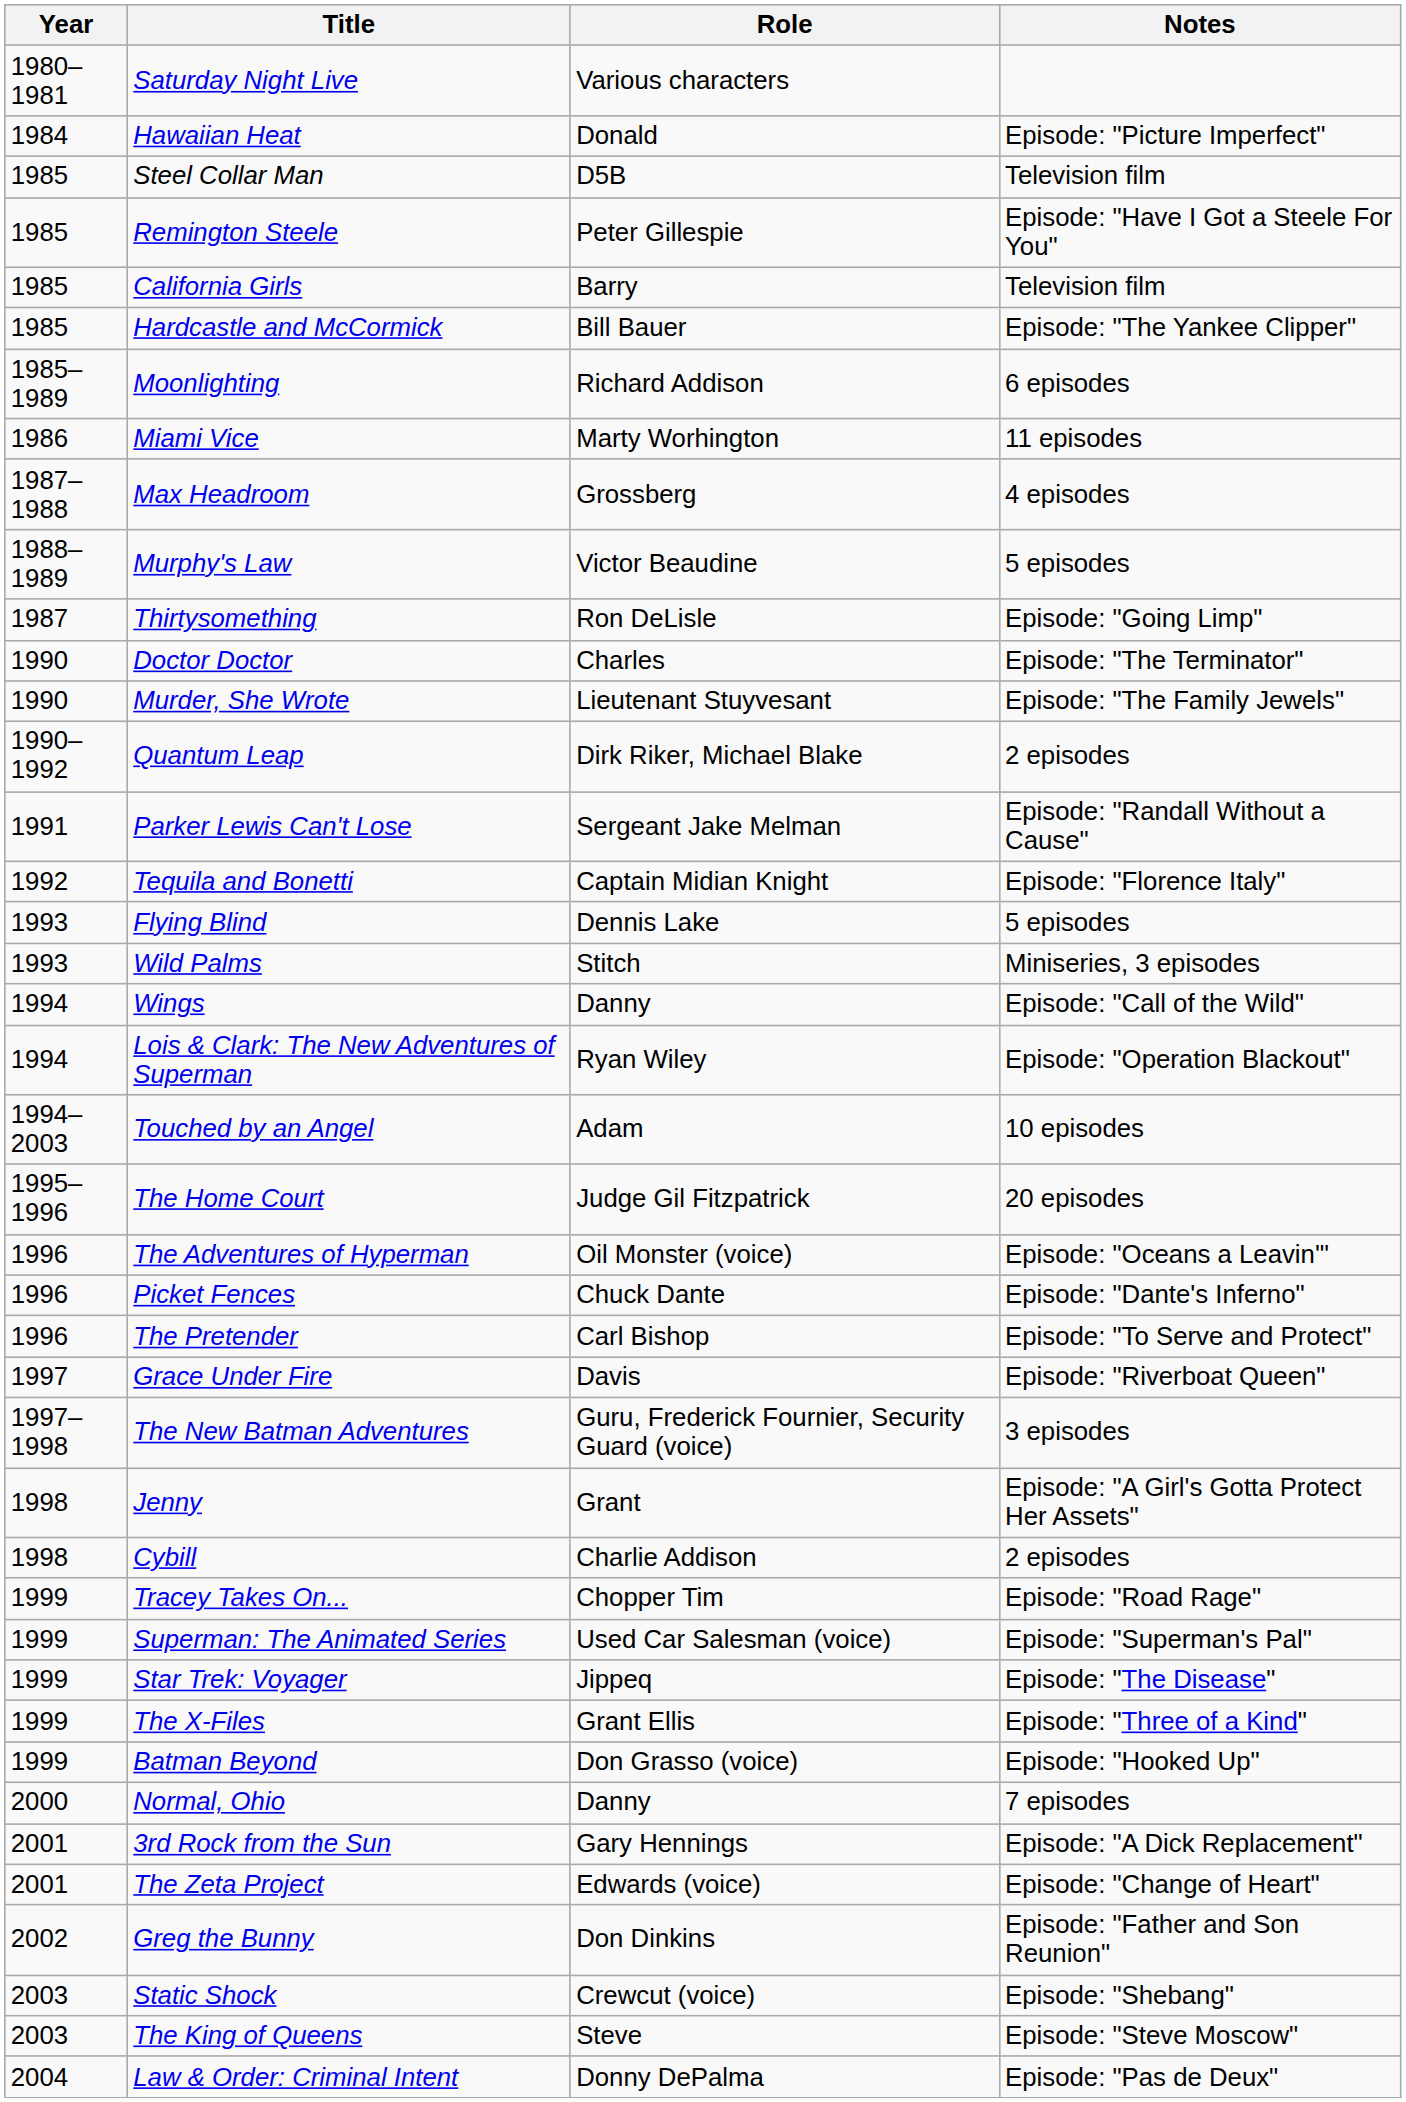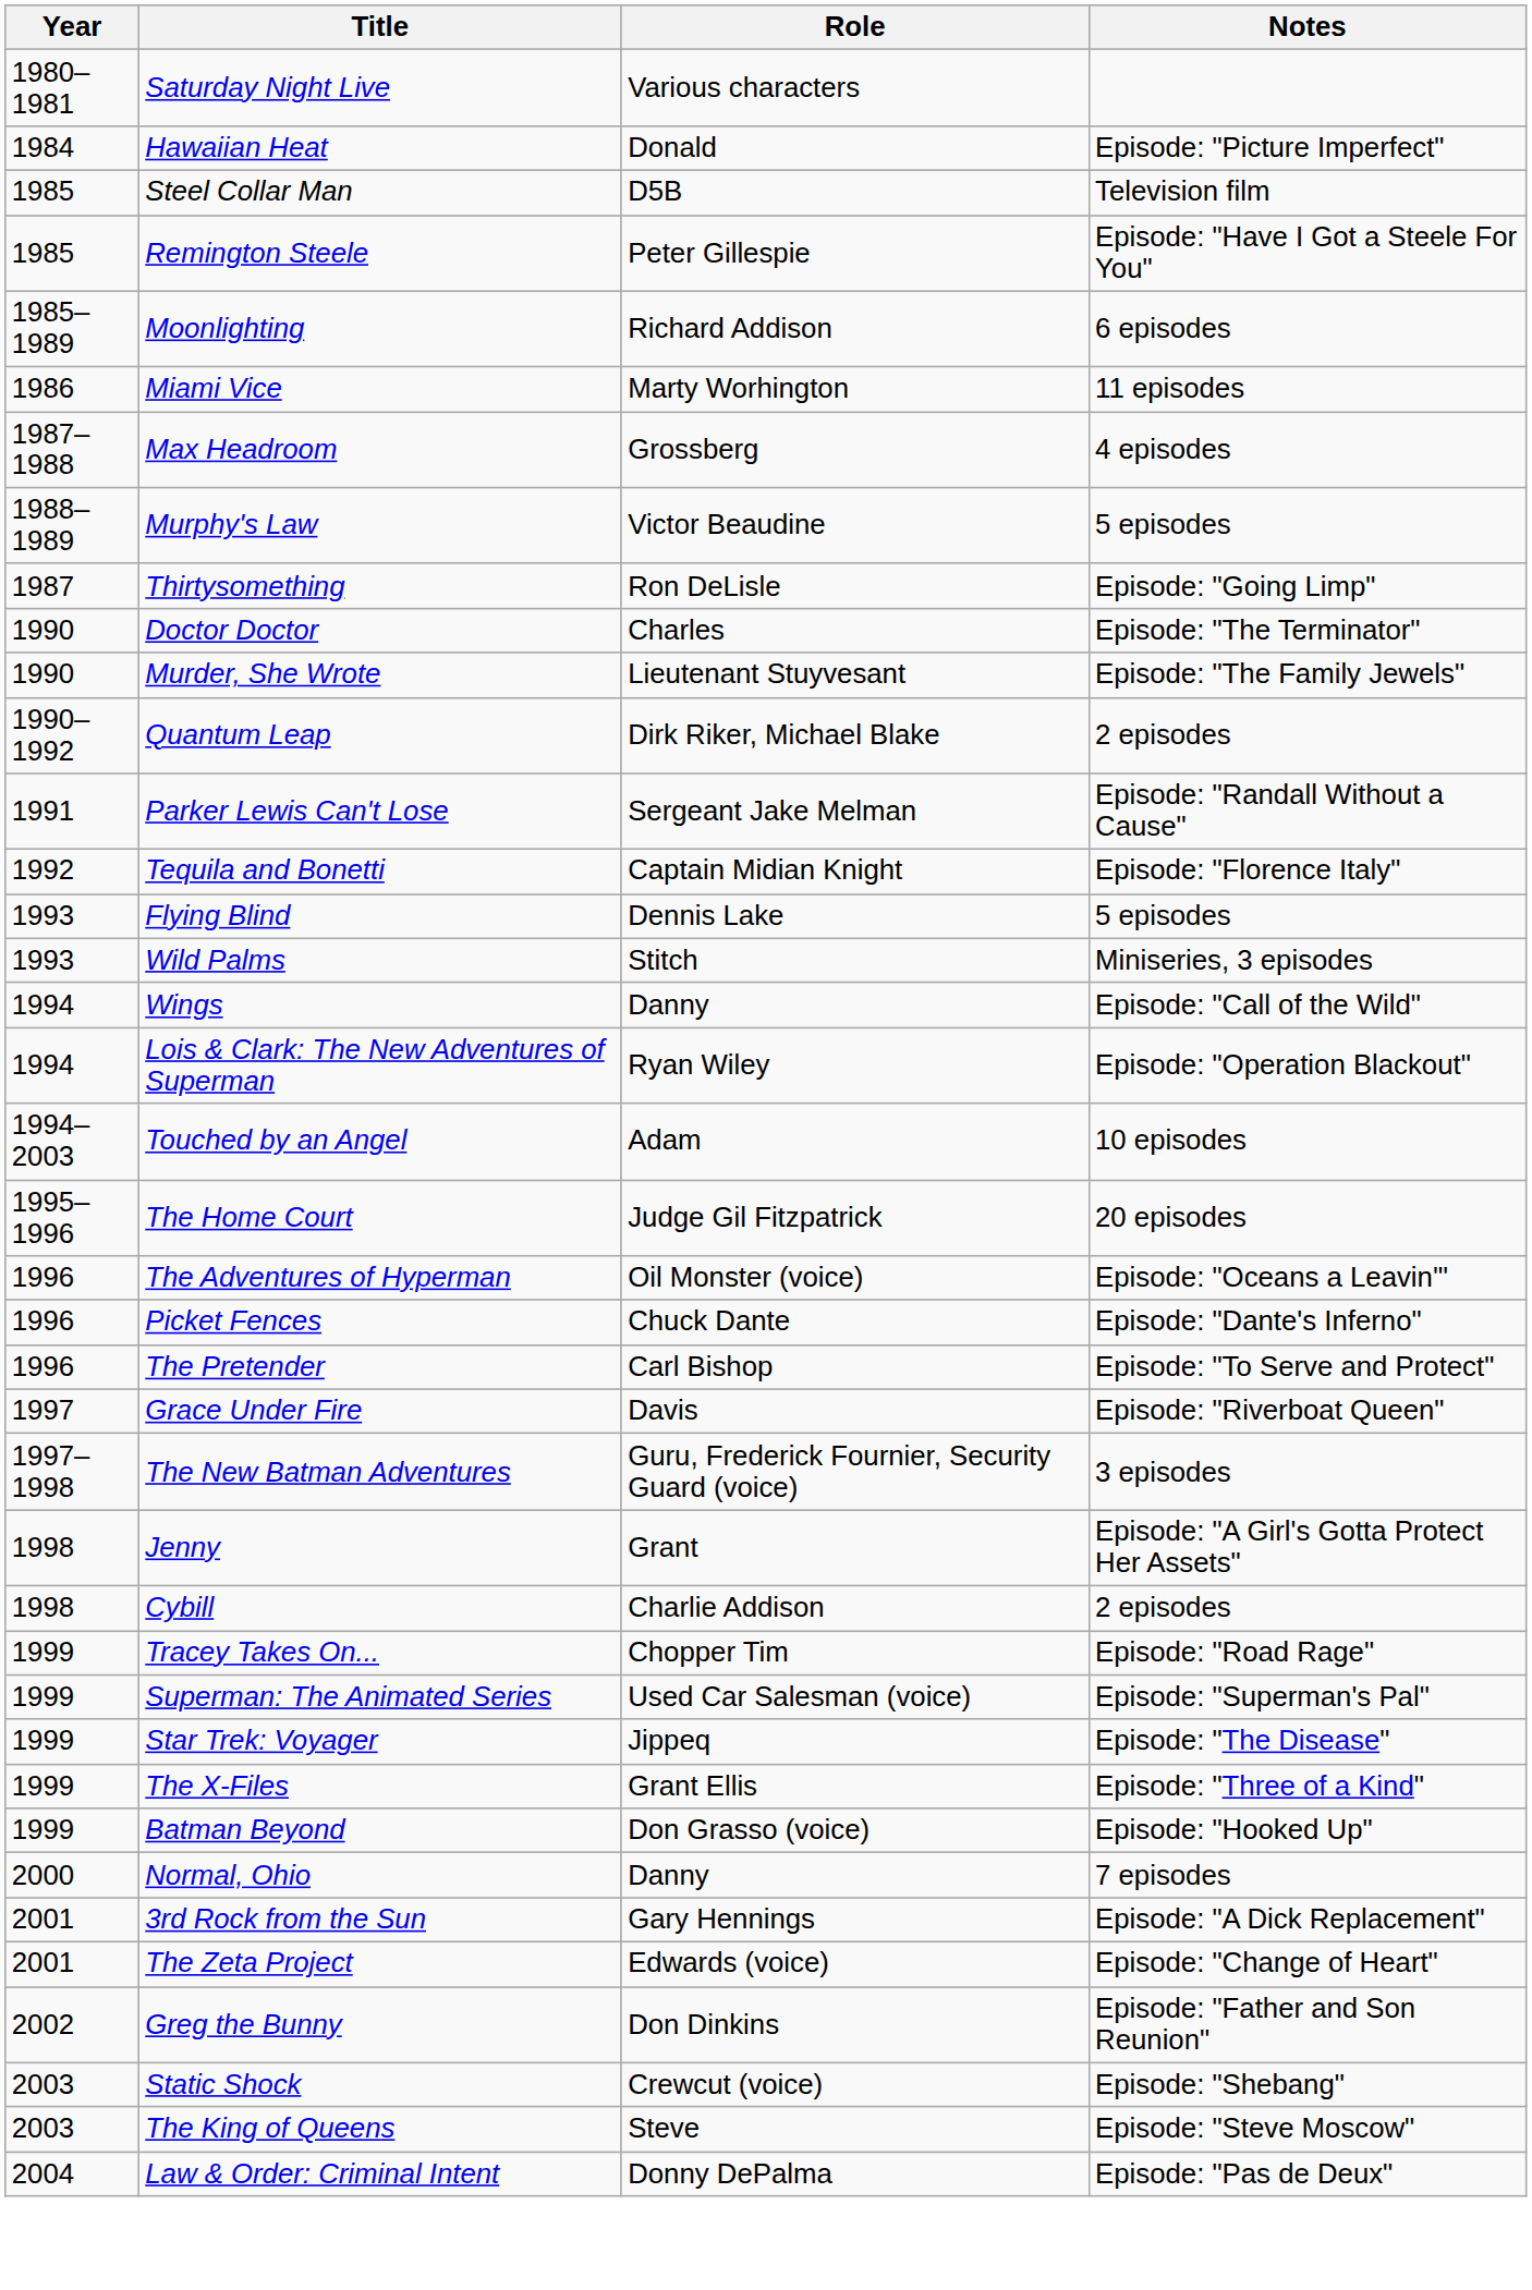- row: 1985 | California Girls | Barry | Television film
- row: 1985 | Hardcastle and McCormick | Bill Bauer | Episode: "The Yankee Clipper"
